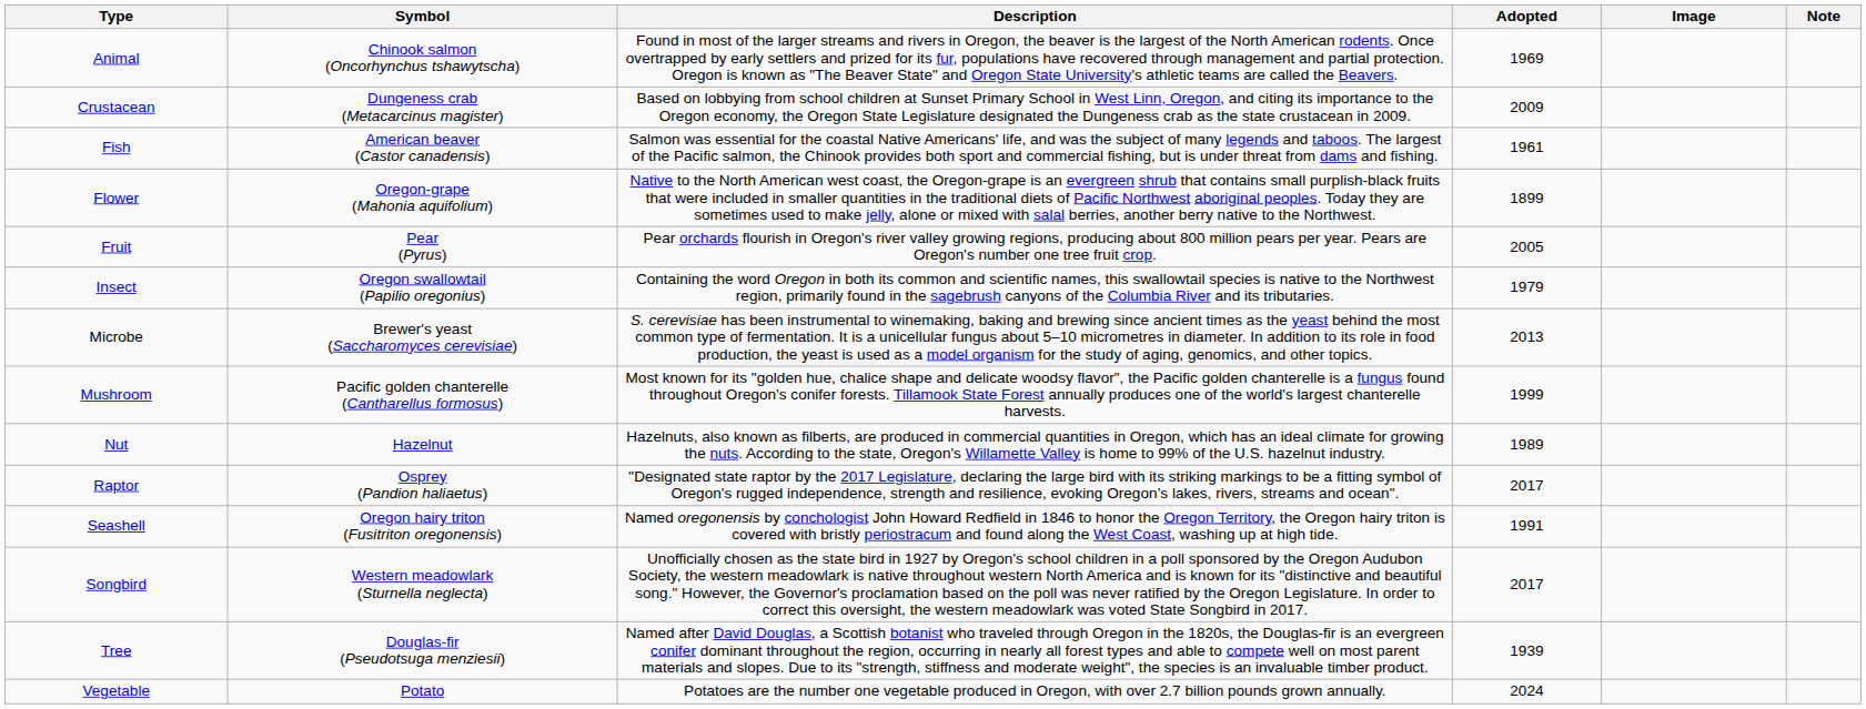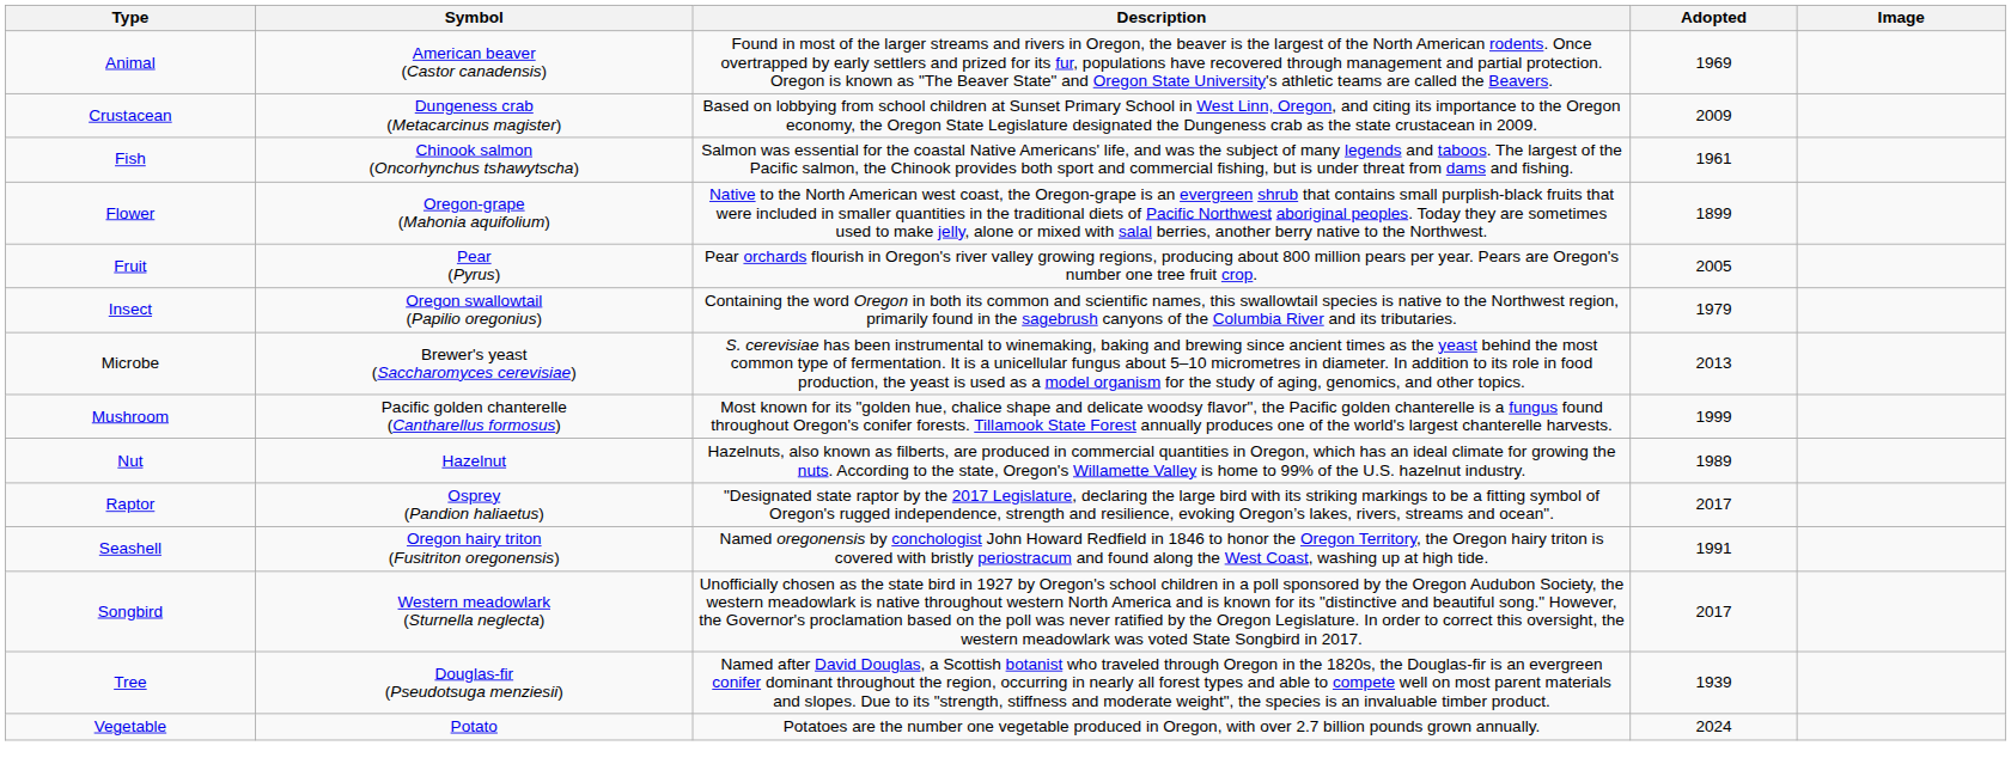- column: Note
Animal | Symbol: Chinook salmon (Oncorhynchus tshawytscha) -> American beaver (Castor canadensis)
Fish | Symbol: American beaver (Castor canadensis) -> Chinook salmon (Oncorhynchus tshawytscha)
